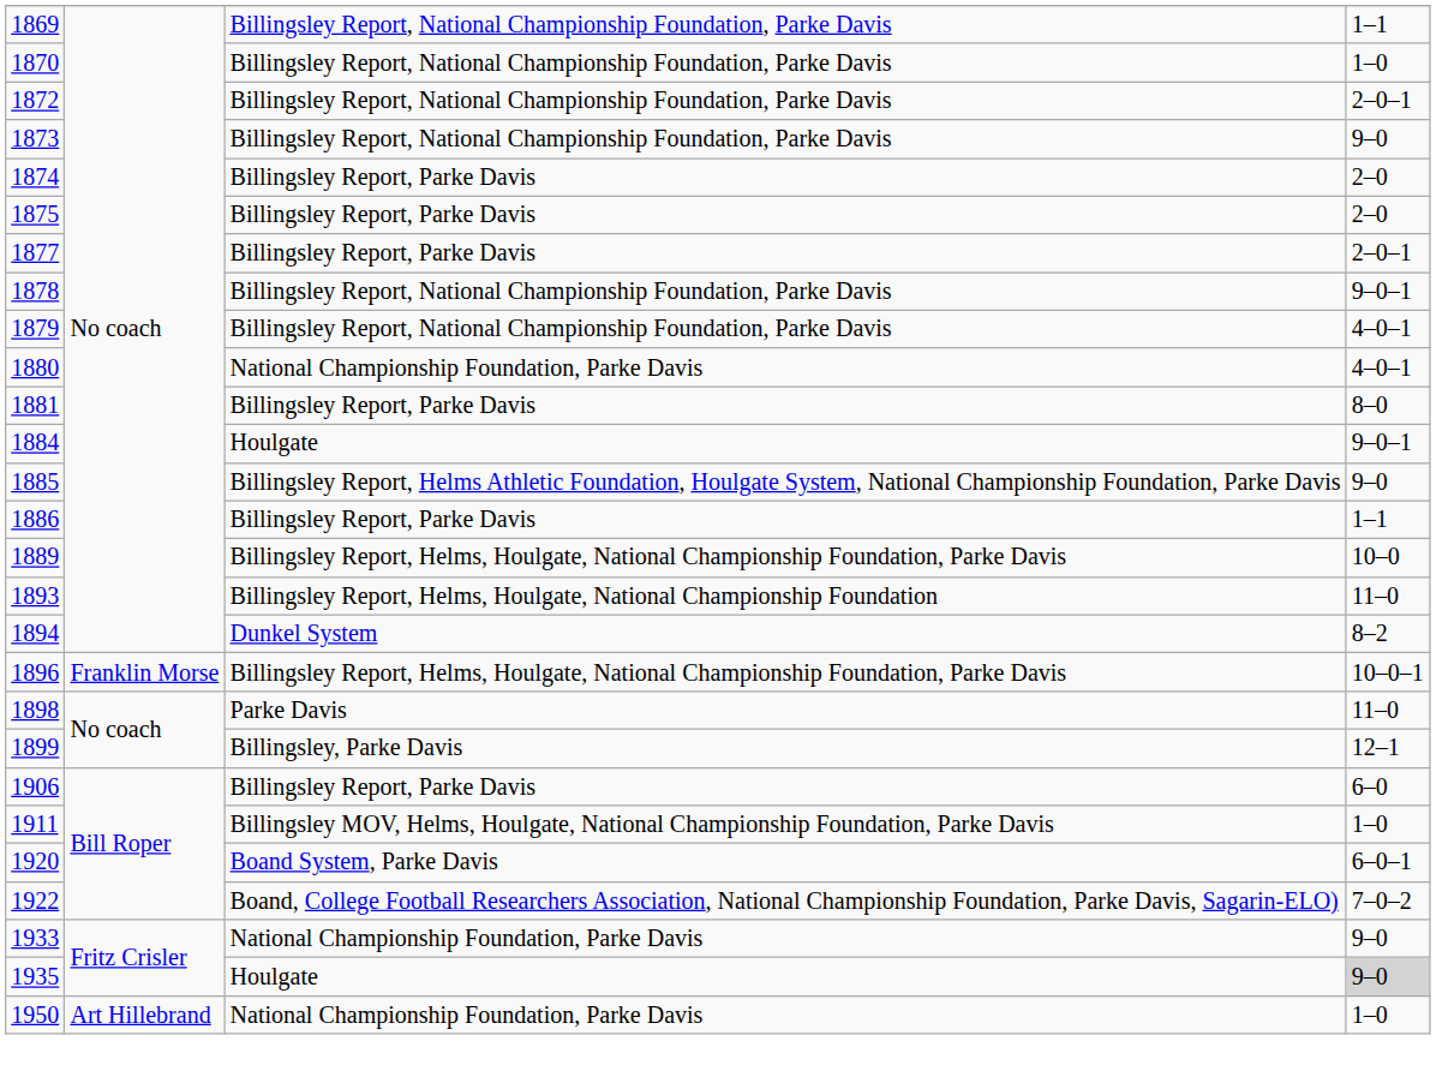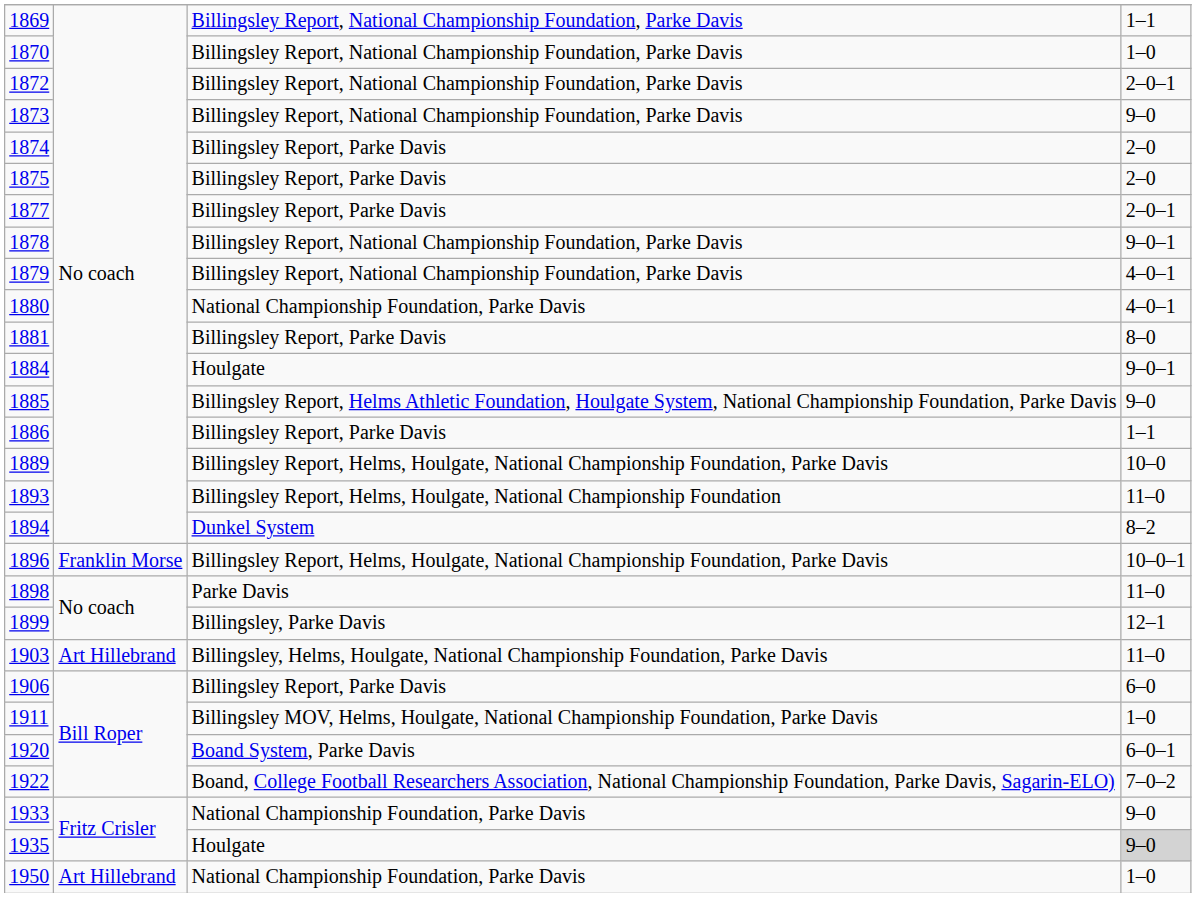+ row: 1903 | Art Hillebrand | Billingsley, Helms, Houlgate, National Championship Foundation, Parke Davis | 11–0
